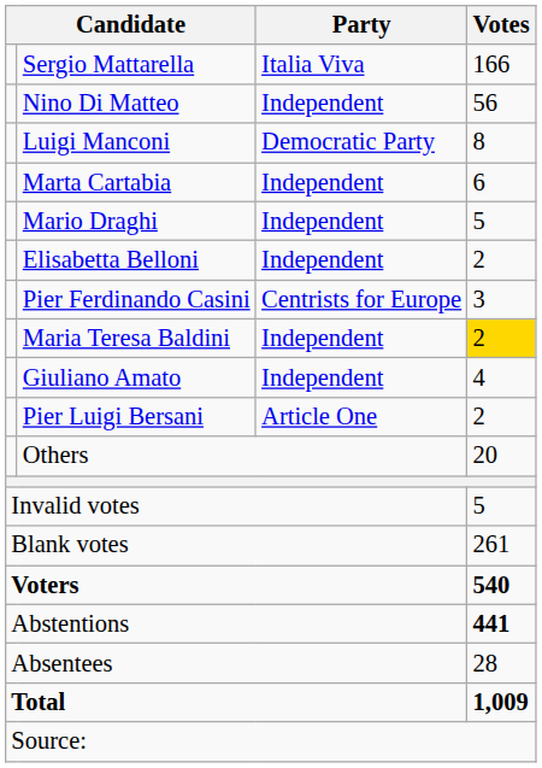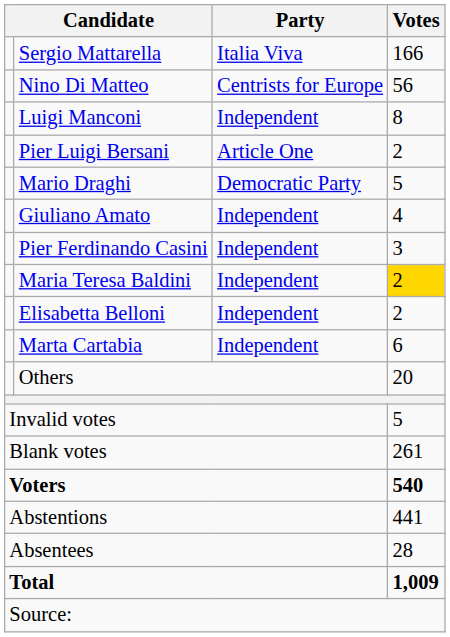Nino Di Matteo | Party: Independent -> Centrists for Europe
Luigi Manconi | Party: Democratic Party -> Independent
rows swapped: Marta Cartabia <-> Pier Luigi Bersani
Mario Draghi | Party: Independent -> Democratic Party
rows swapped: Giuliano Amato <-> Elisabetta Belloni
Pier Ferdinando Casini | Party: Centrists for Europe -> Independent
Abstentions | Votes: bold -> normal
